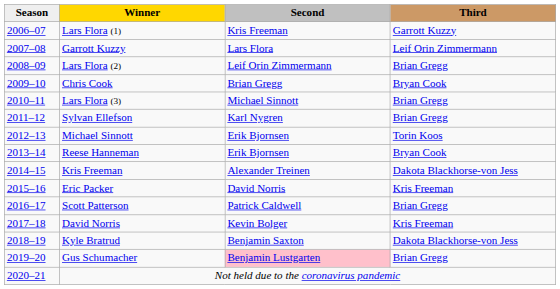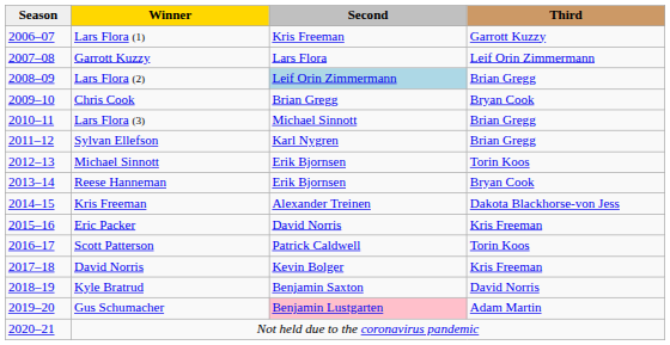Lars Flora (2) | Second: no background -> lightblue background
Scott Patterson | Third: Brian Gregg -> Torin Koos
Kyle Bratrud | Third: Dakota Blackhorse-von Jess -> David Norris
Gus Schumacher | Third: Brian Gregg -> Adam Martin
